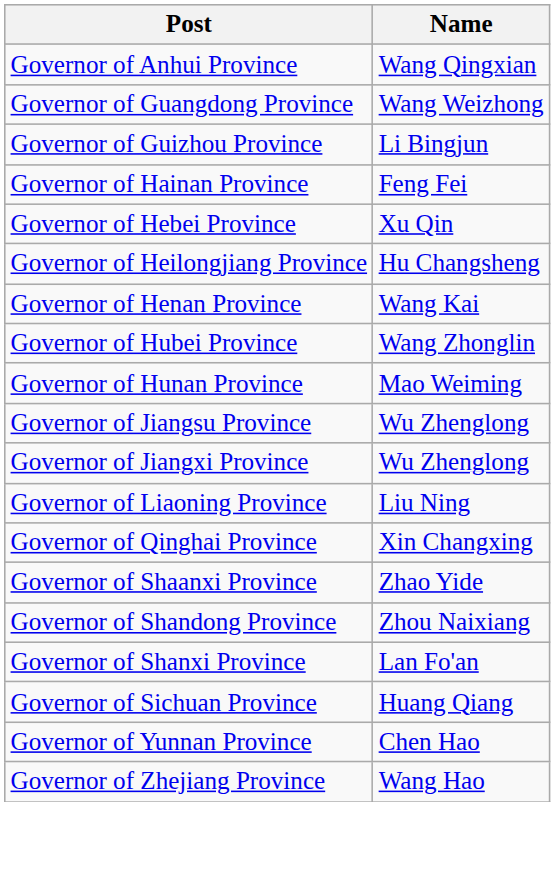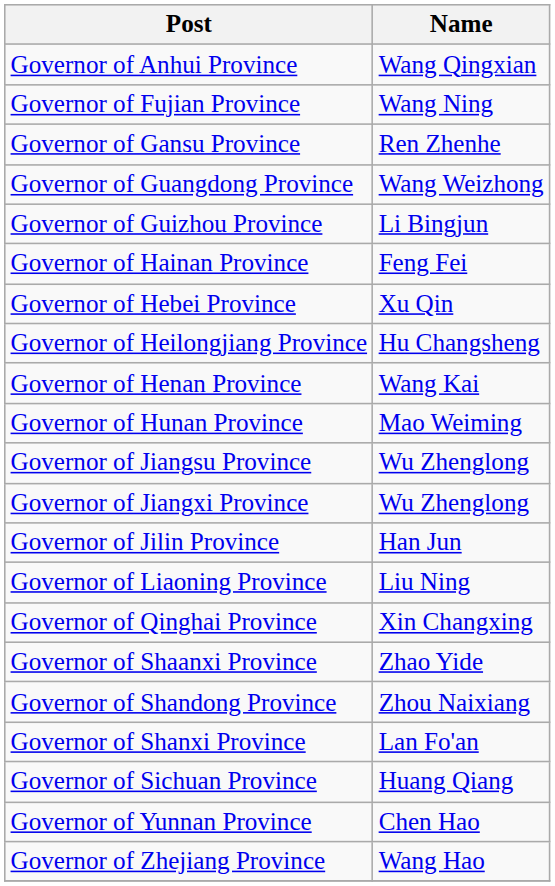+ row: Governor of Fujian Province | Wang Ning
+ row: Governor of Gansu Province | Ren Zhenhe
- row: Governor of Hubei Province | Wang Zhonglin
+ row: Governor of Jilin Province | Han Jun
